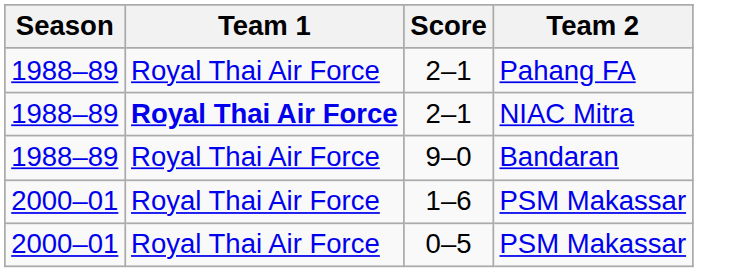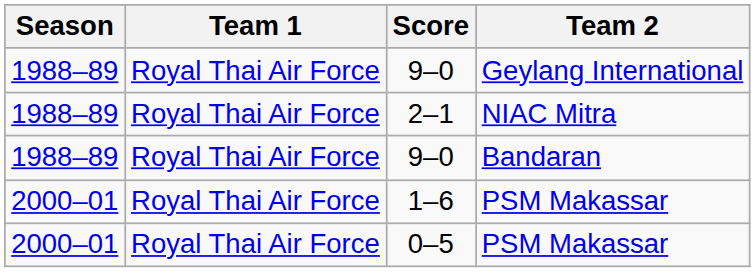- row: 1988–89 | Royal Thai Air Force | 2–1 | Pahang FA
+ row: 1988–89 | Royal Thai Air Force | 9–0 | Geylang International
NIAC Mitra | Team 1: bold -> normal
